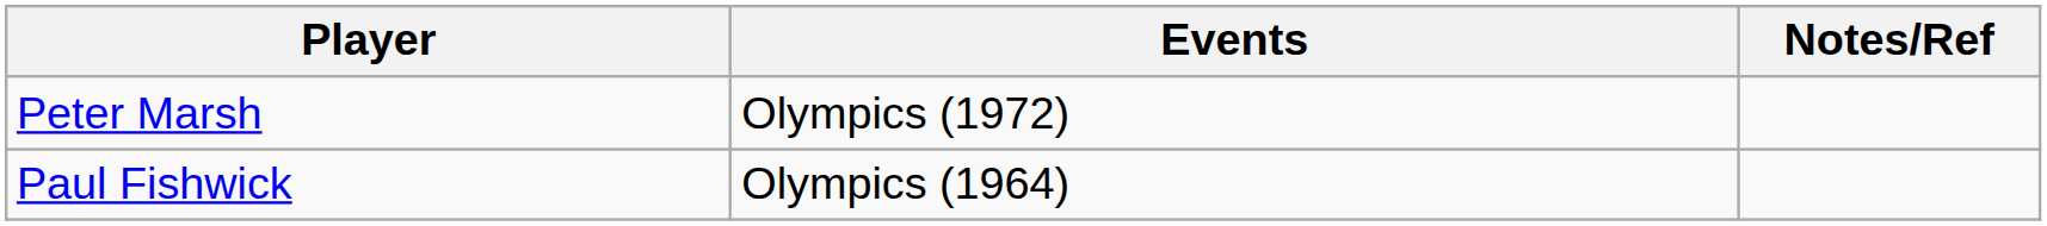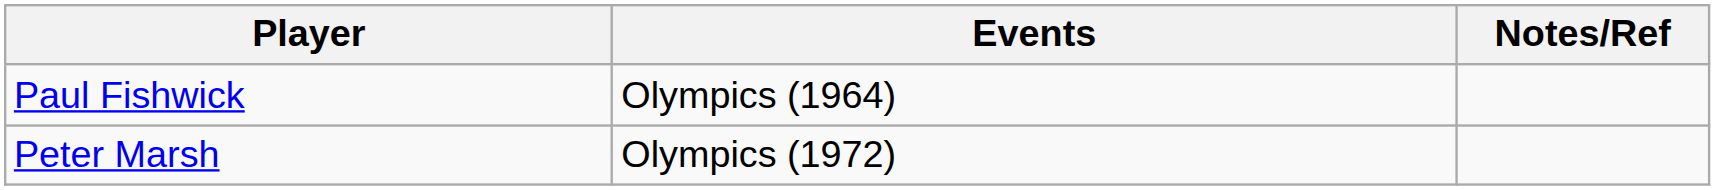rows swapped: Paul Fishwick <-> Peter Marsh
